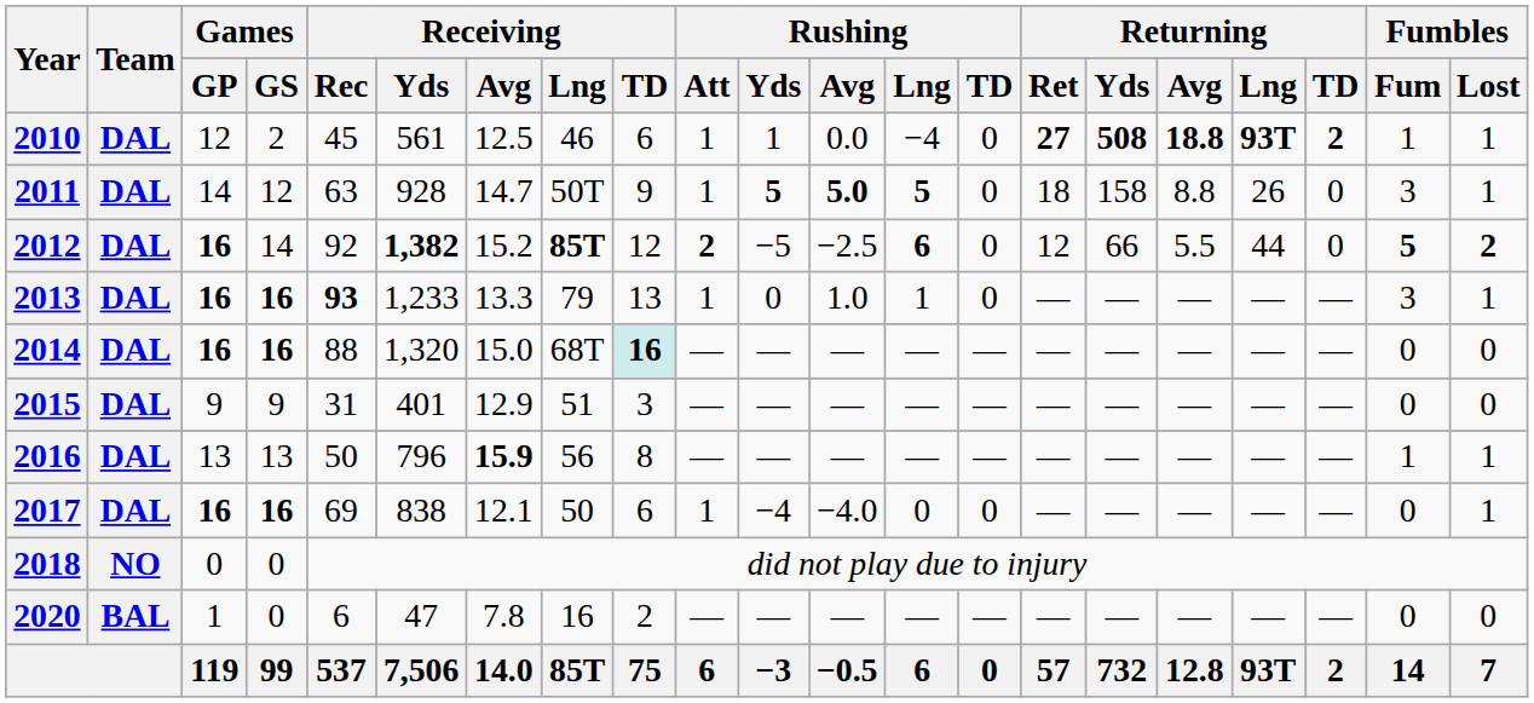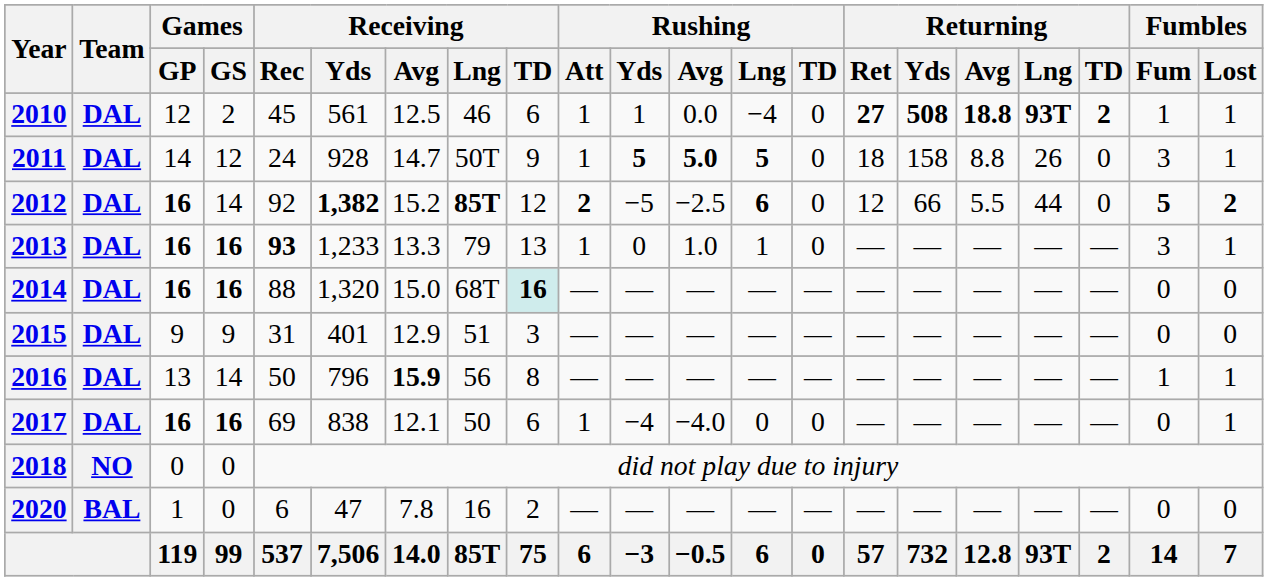2011 | Receiving / Rec: 63 -> 24
2016 | Games / GS: 13 -> 14
